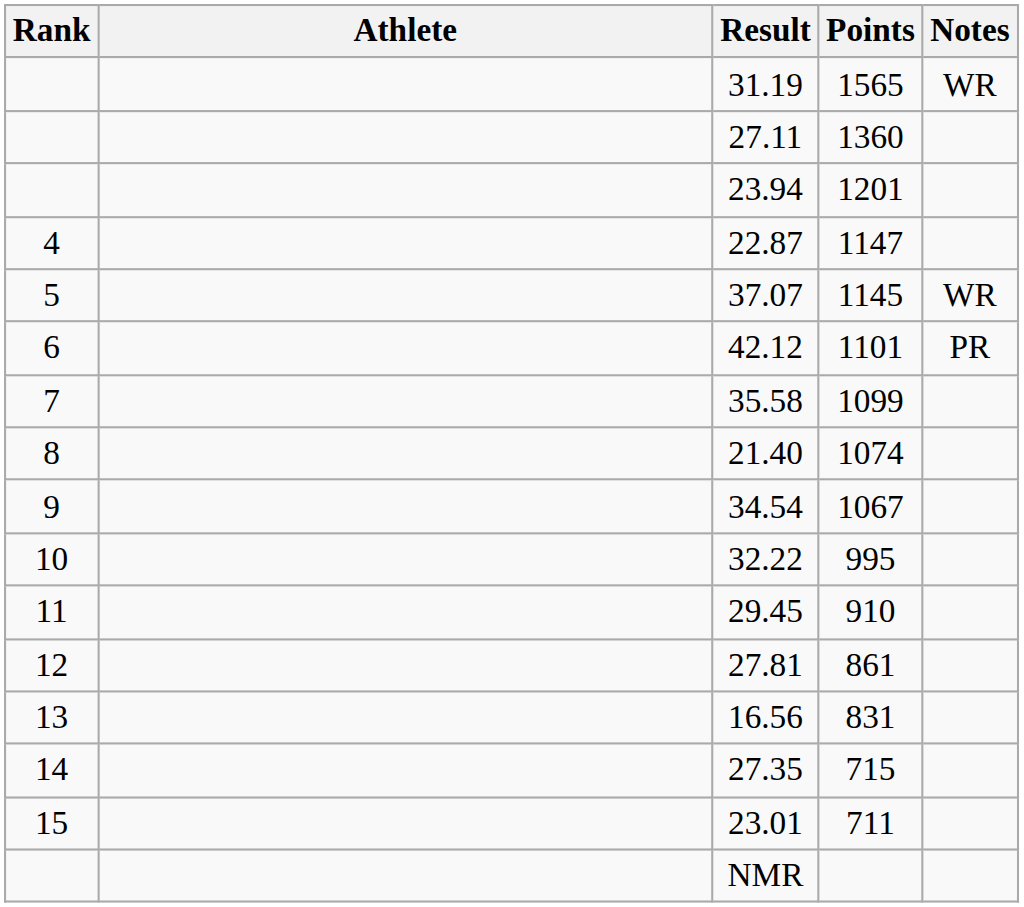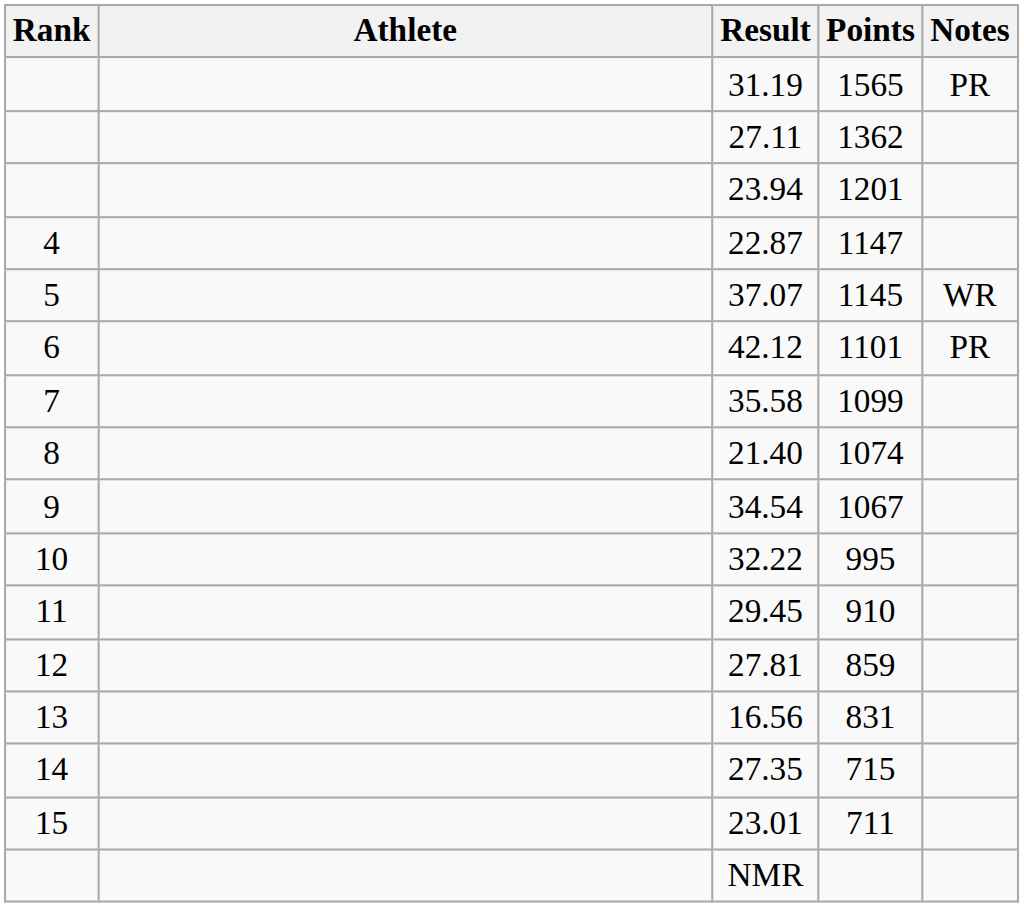31.19 | Notes: WR -> PR
27.11 | Points: 1360 -> 1362
27.81 | Points: 861 -> 859
